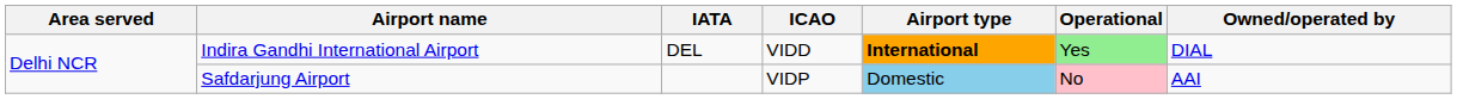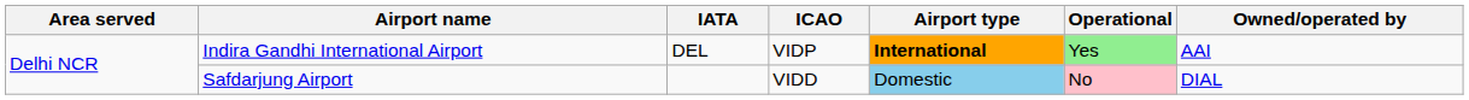Indira Gandhi International Airport | ICAO: VIDD -> VIDP
Indira Gandhi International Airport | Owned/operated by: DIAL -> AAI
Safdarjung Airport | ICAO: VIDP -> VIDD
Safdarjung Airport | Owned/operated by: AAI -> DIAL
